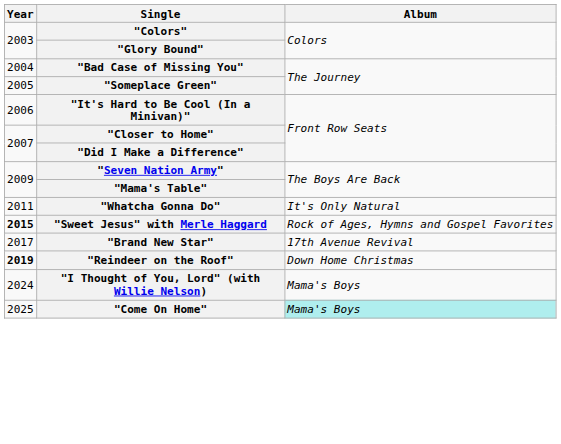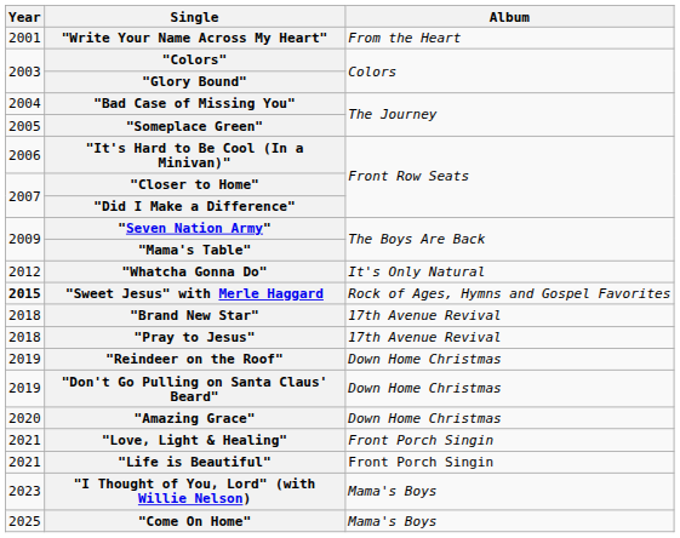+ row: 2001 | "Write Your Name Across My Heart" | From the Heart
"Whatcha Gonna Do" | Year: 2011 -> 2012
"Brand New Star" | Year: 2017 -> 2018
+ row: 2018 | "Pray to Jesus" | 17th Avenue Revival
"Reindeer on the Roof" | Year: bold -> normal
+ row: 2019 | "Don't Go Pulling on Santa Claus' Beard" | Down Home Christmas
+ row: 2020 | "Amazing Grace" | Down Home Christmas
+ row: 2021 | "Love, Light & Healing" | Front Porch Singin
+ row: 2021 | "Life is Beautiful" | Front Porch Singin
"I Thought of You, Lord" (with Willie Nelson) | Year: 2024 -> 2023
"Come On Home" | Album: paleturquoise background -> no background
